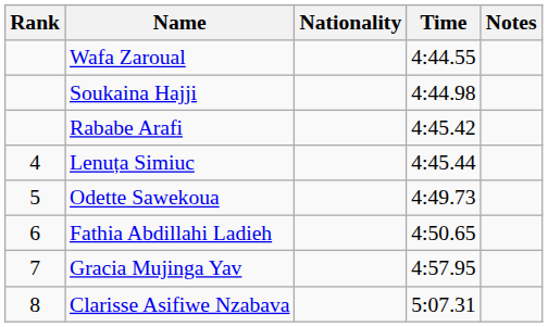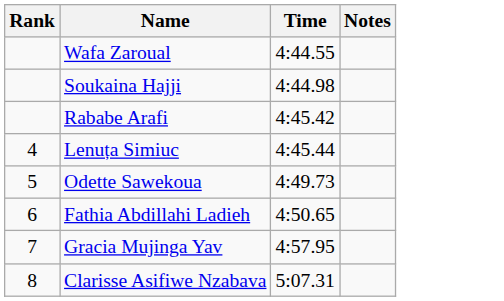- column: Nationality
